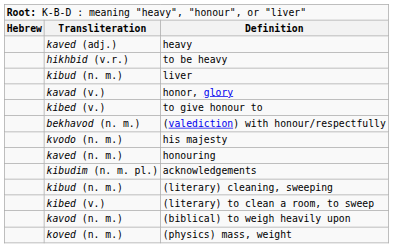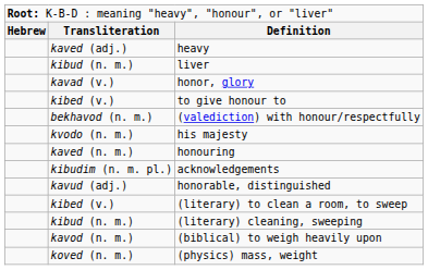- row: hikhbid (v.r.) | to be heavy
+ row: kavud (adj.) | honorable, distinguished
rows swapped: (literary) cleaning, sweeping <-> (literary) to clean a room, to sweep
